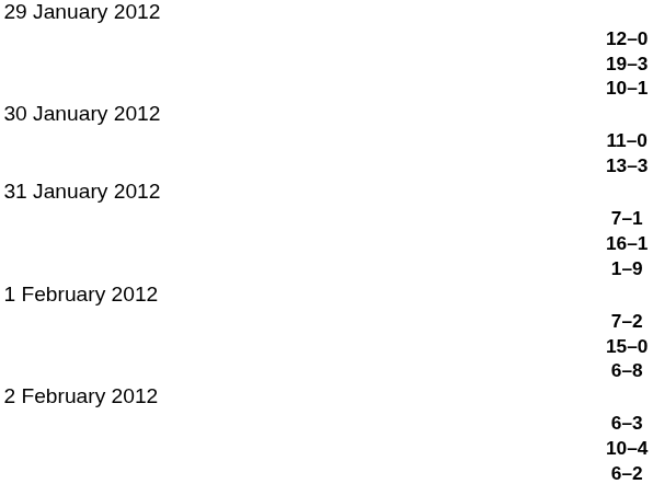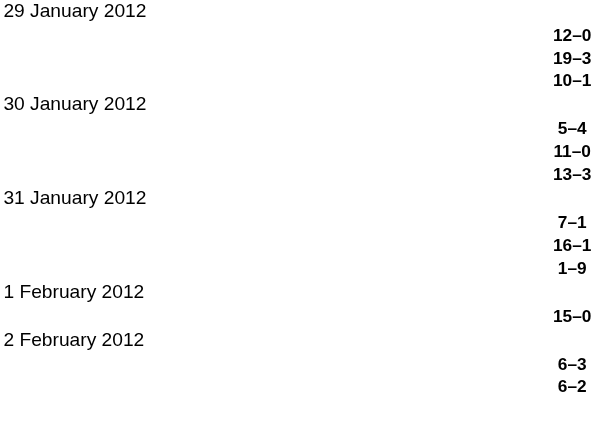+ row: 5–4
- row: 7–2
- row: 6–8
- row: 10–4
